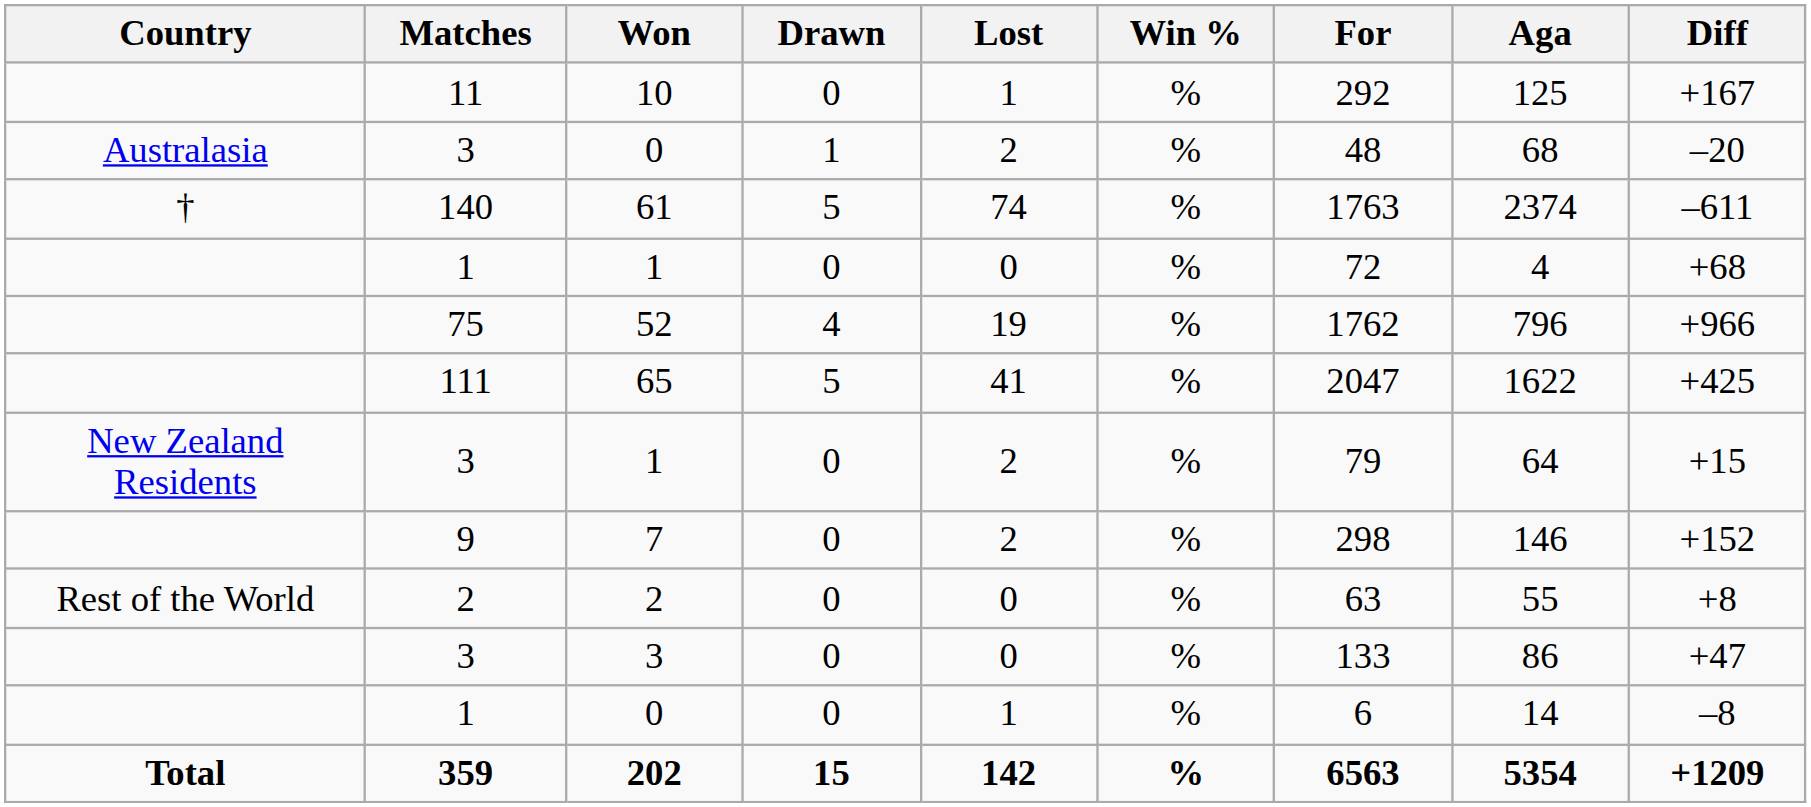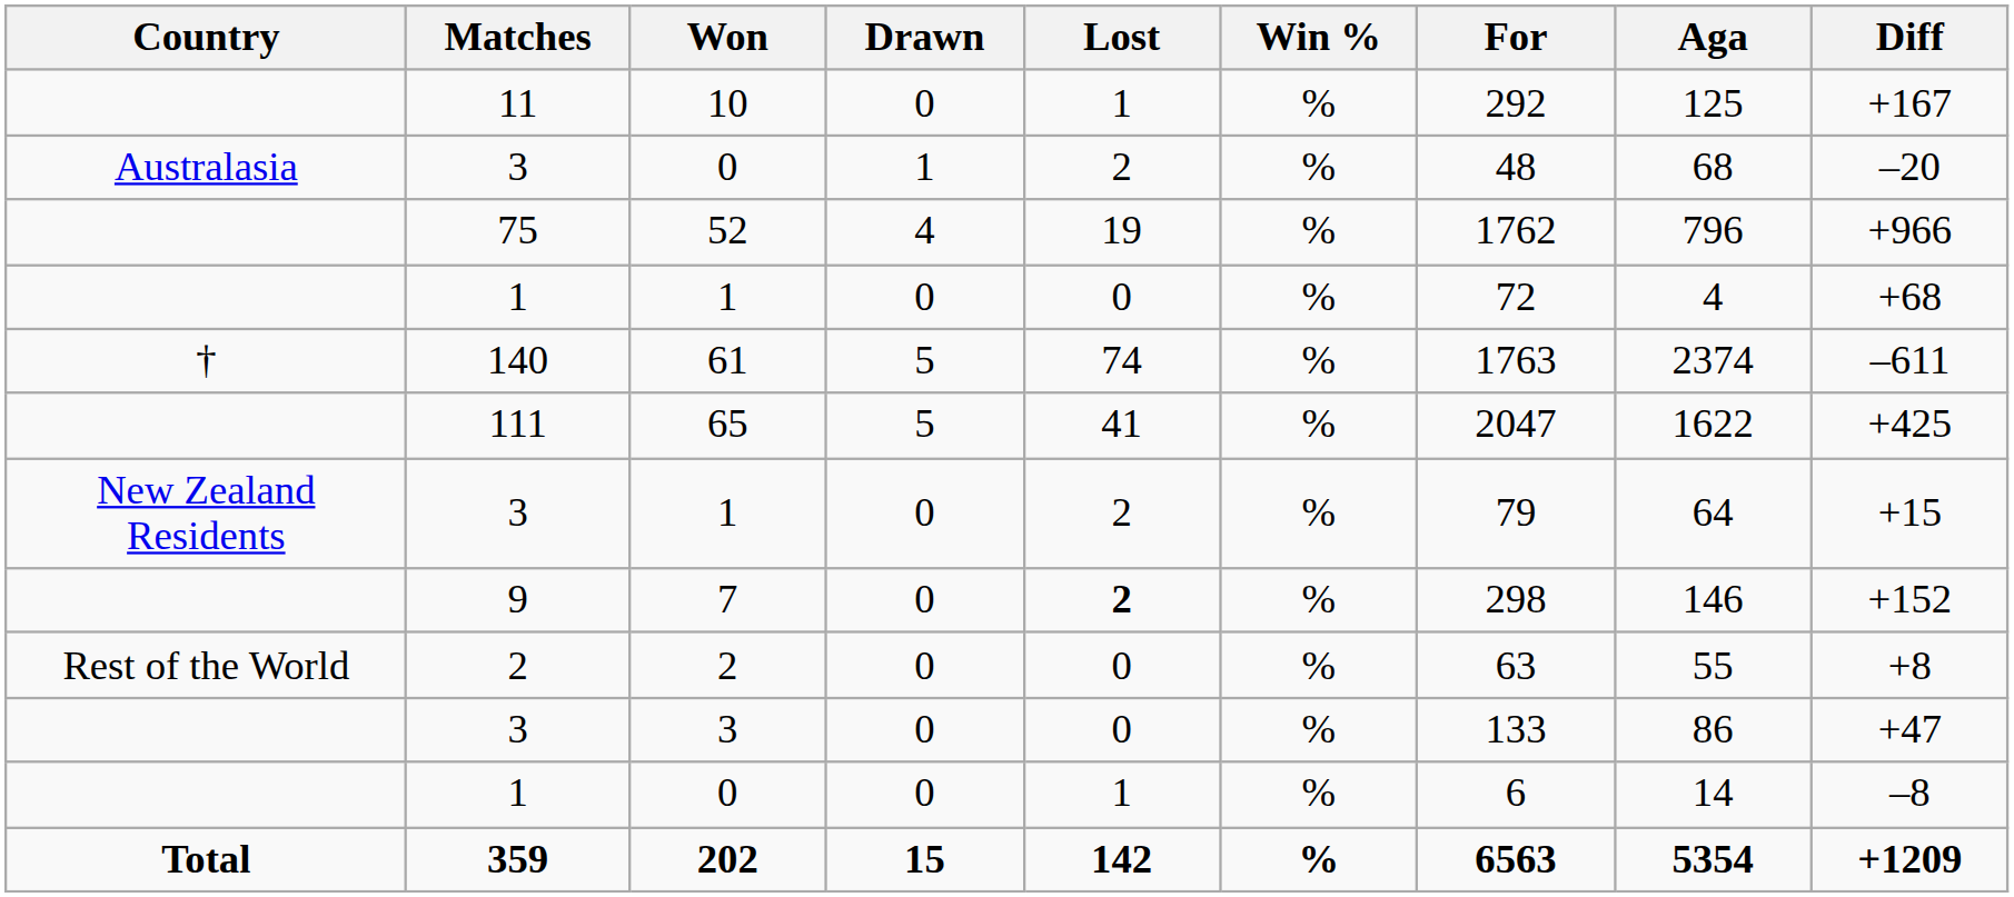rows swapped: 61 <-> 52
7 | Lost: normal -> bold
